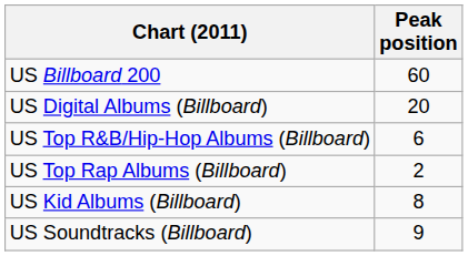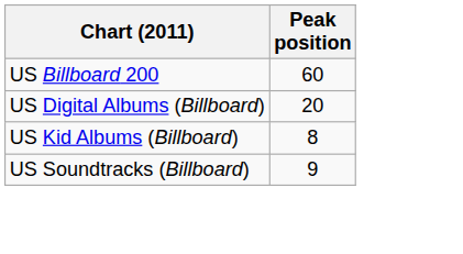- row: US Top R&B/Hip-Hop Albums (Billboard) | 6
- row: US Top Rap Albums (Billboard) | 2
